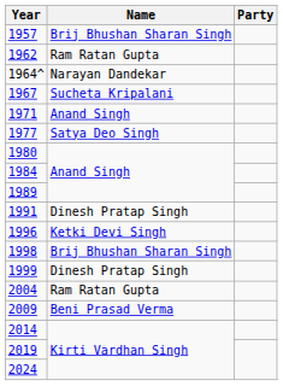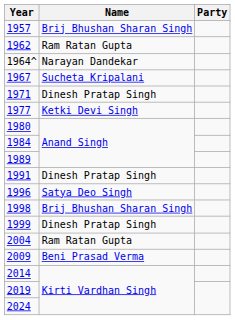1971 | Name: Anand Singh -> Dinesh Pratap Singh
1977 | Name: Satya Deo Singh -> Ketki Devi Singh
1996 | Name: Ketki Devi Singh -> Satya Deo Singh
